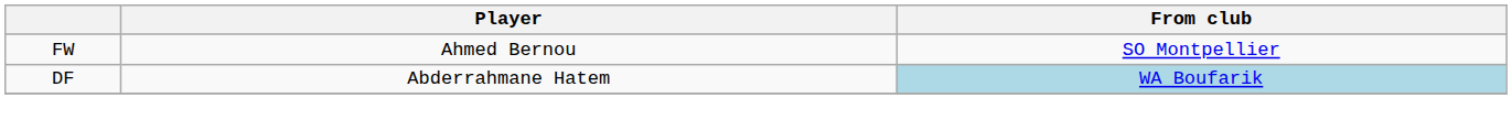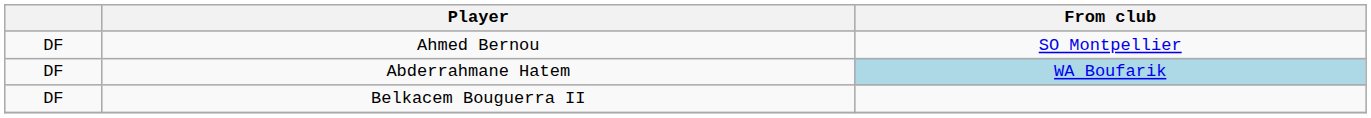Ahmed Bernou | column 1: FW -> DF
+ row: DF | Belkacem Bouguerra II
